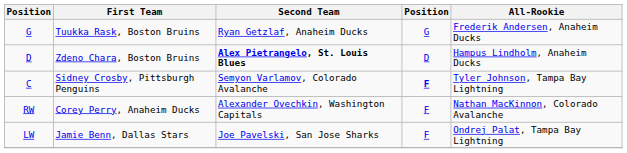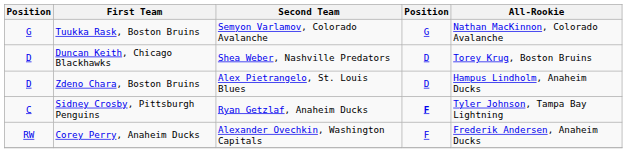Tuukka Rask, Boston Bruins | Second Team: Ryan Getzlaf, Anaheim Ducks -> Semyon Varlamov, Colorado Avalanche
Tuukka Rask, Boston Bruins | All-Rookie: Frederik Andersen, Anaheim Ducks -> Nathan MacKinnon, Colorado Avalanche
+ row: D | Duncan Keith, Chicago Blackhawks | Shea Weber, Nashville Predators | D | Torey Krug, Boston Bruins
Zdeno Chara, Boston Bruins | Second Team: bold -> normal
Sidney Crosby, Pittsburgh Penguins | Second Team: Semyon Varlamov, Colorado Avalanche -> Ryan Getzlaf, Anaheim Ducks
Corey Perry, Anaheim Ducks | All-Rookie: Nathan MacKinnon, Colorado Avalanche -> Frederik Andersen, Anaheim Ducks
- row: LW | Jamie Benn, Dallas Stars | Joe Pavelski, San Jose Sharks | F | Ondrej Palat, Tampa Bay Lightning
